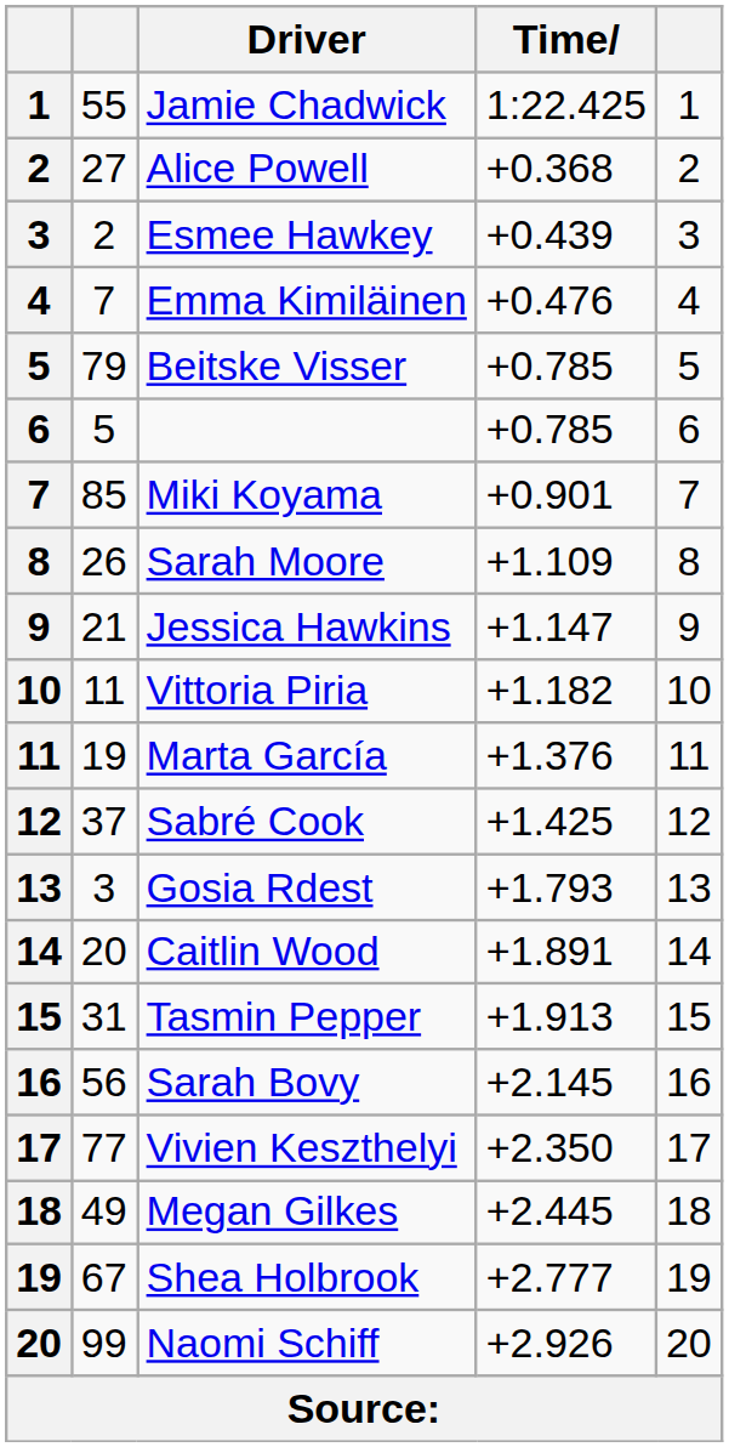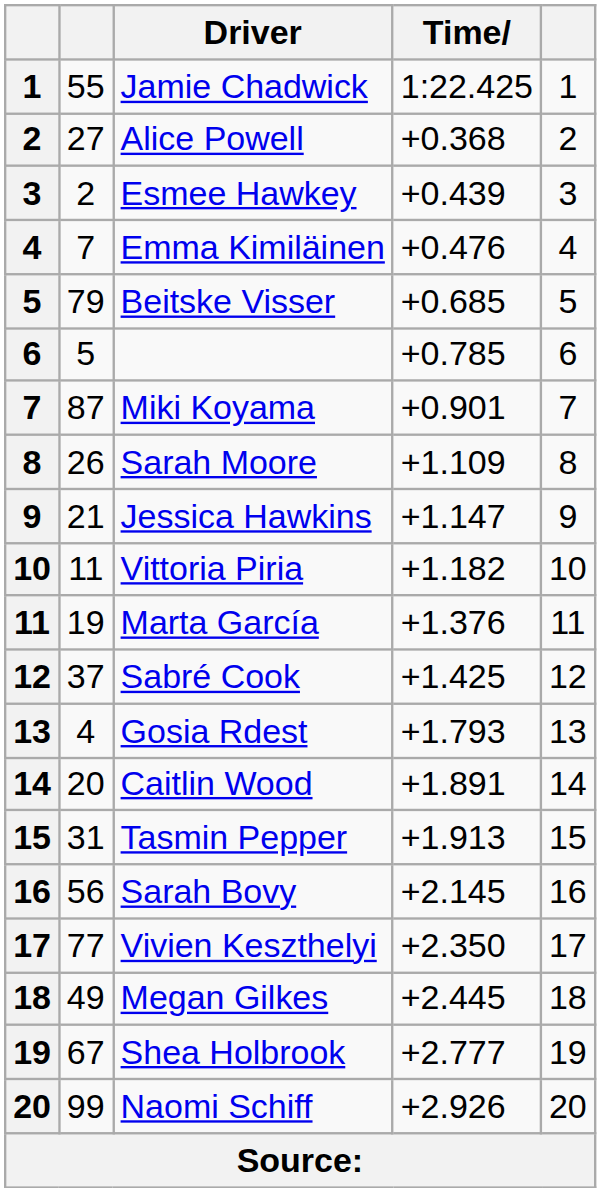Beitske Visser | Time: +0.785 -> +0.685
Miki Koyama | column 2: 85 -> 87
Gosia Rdest | column 2: 3 -> 4
